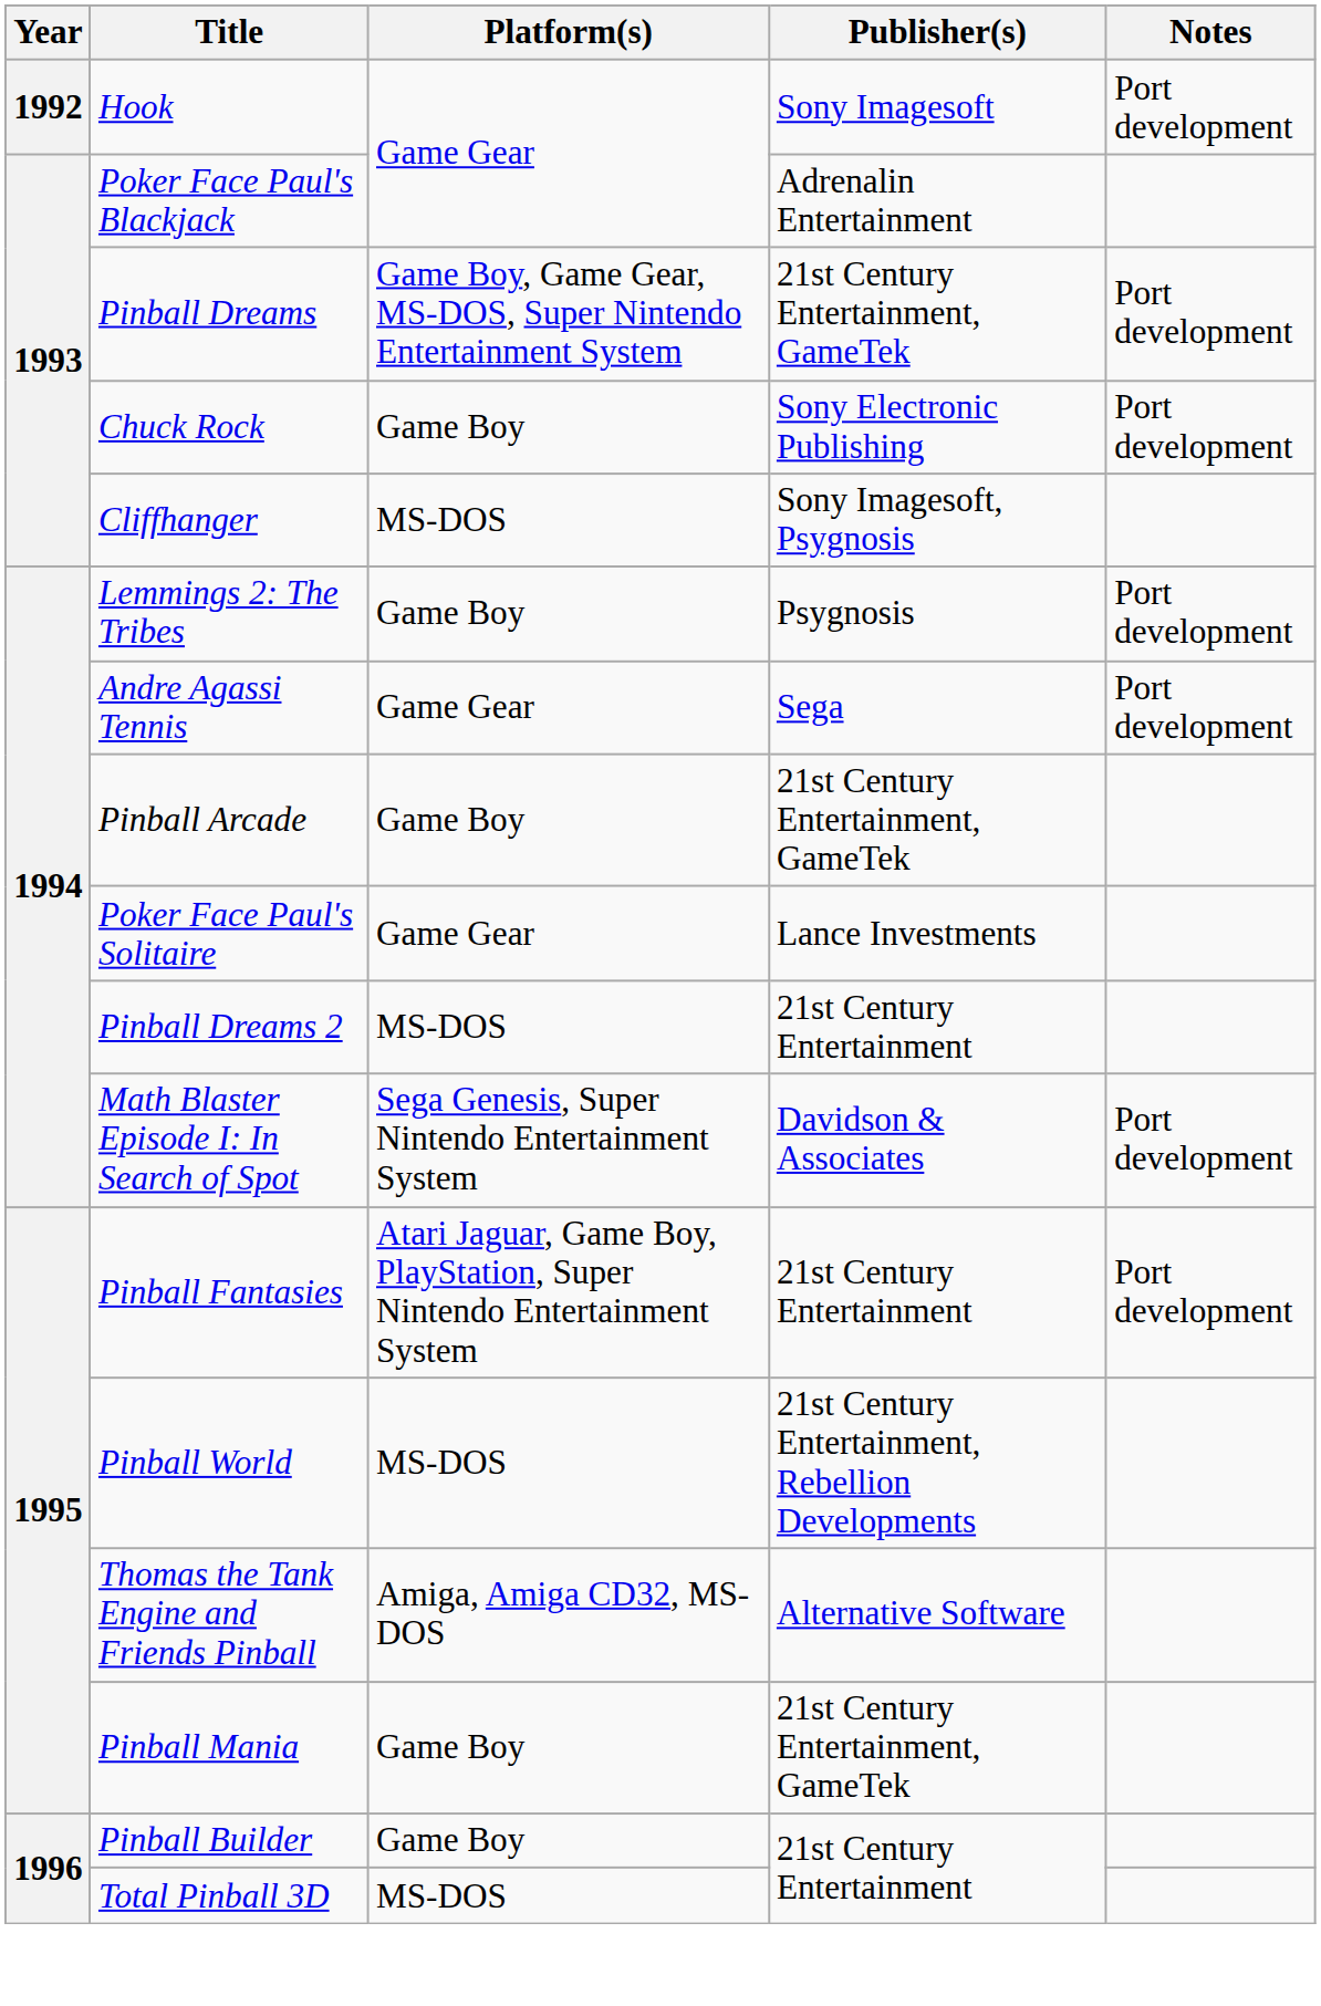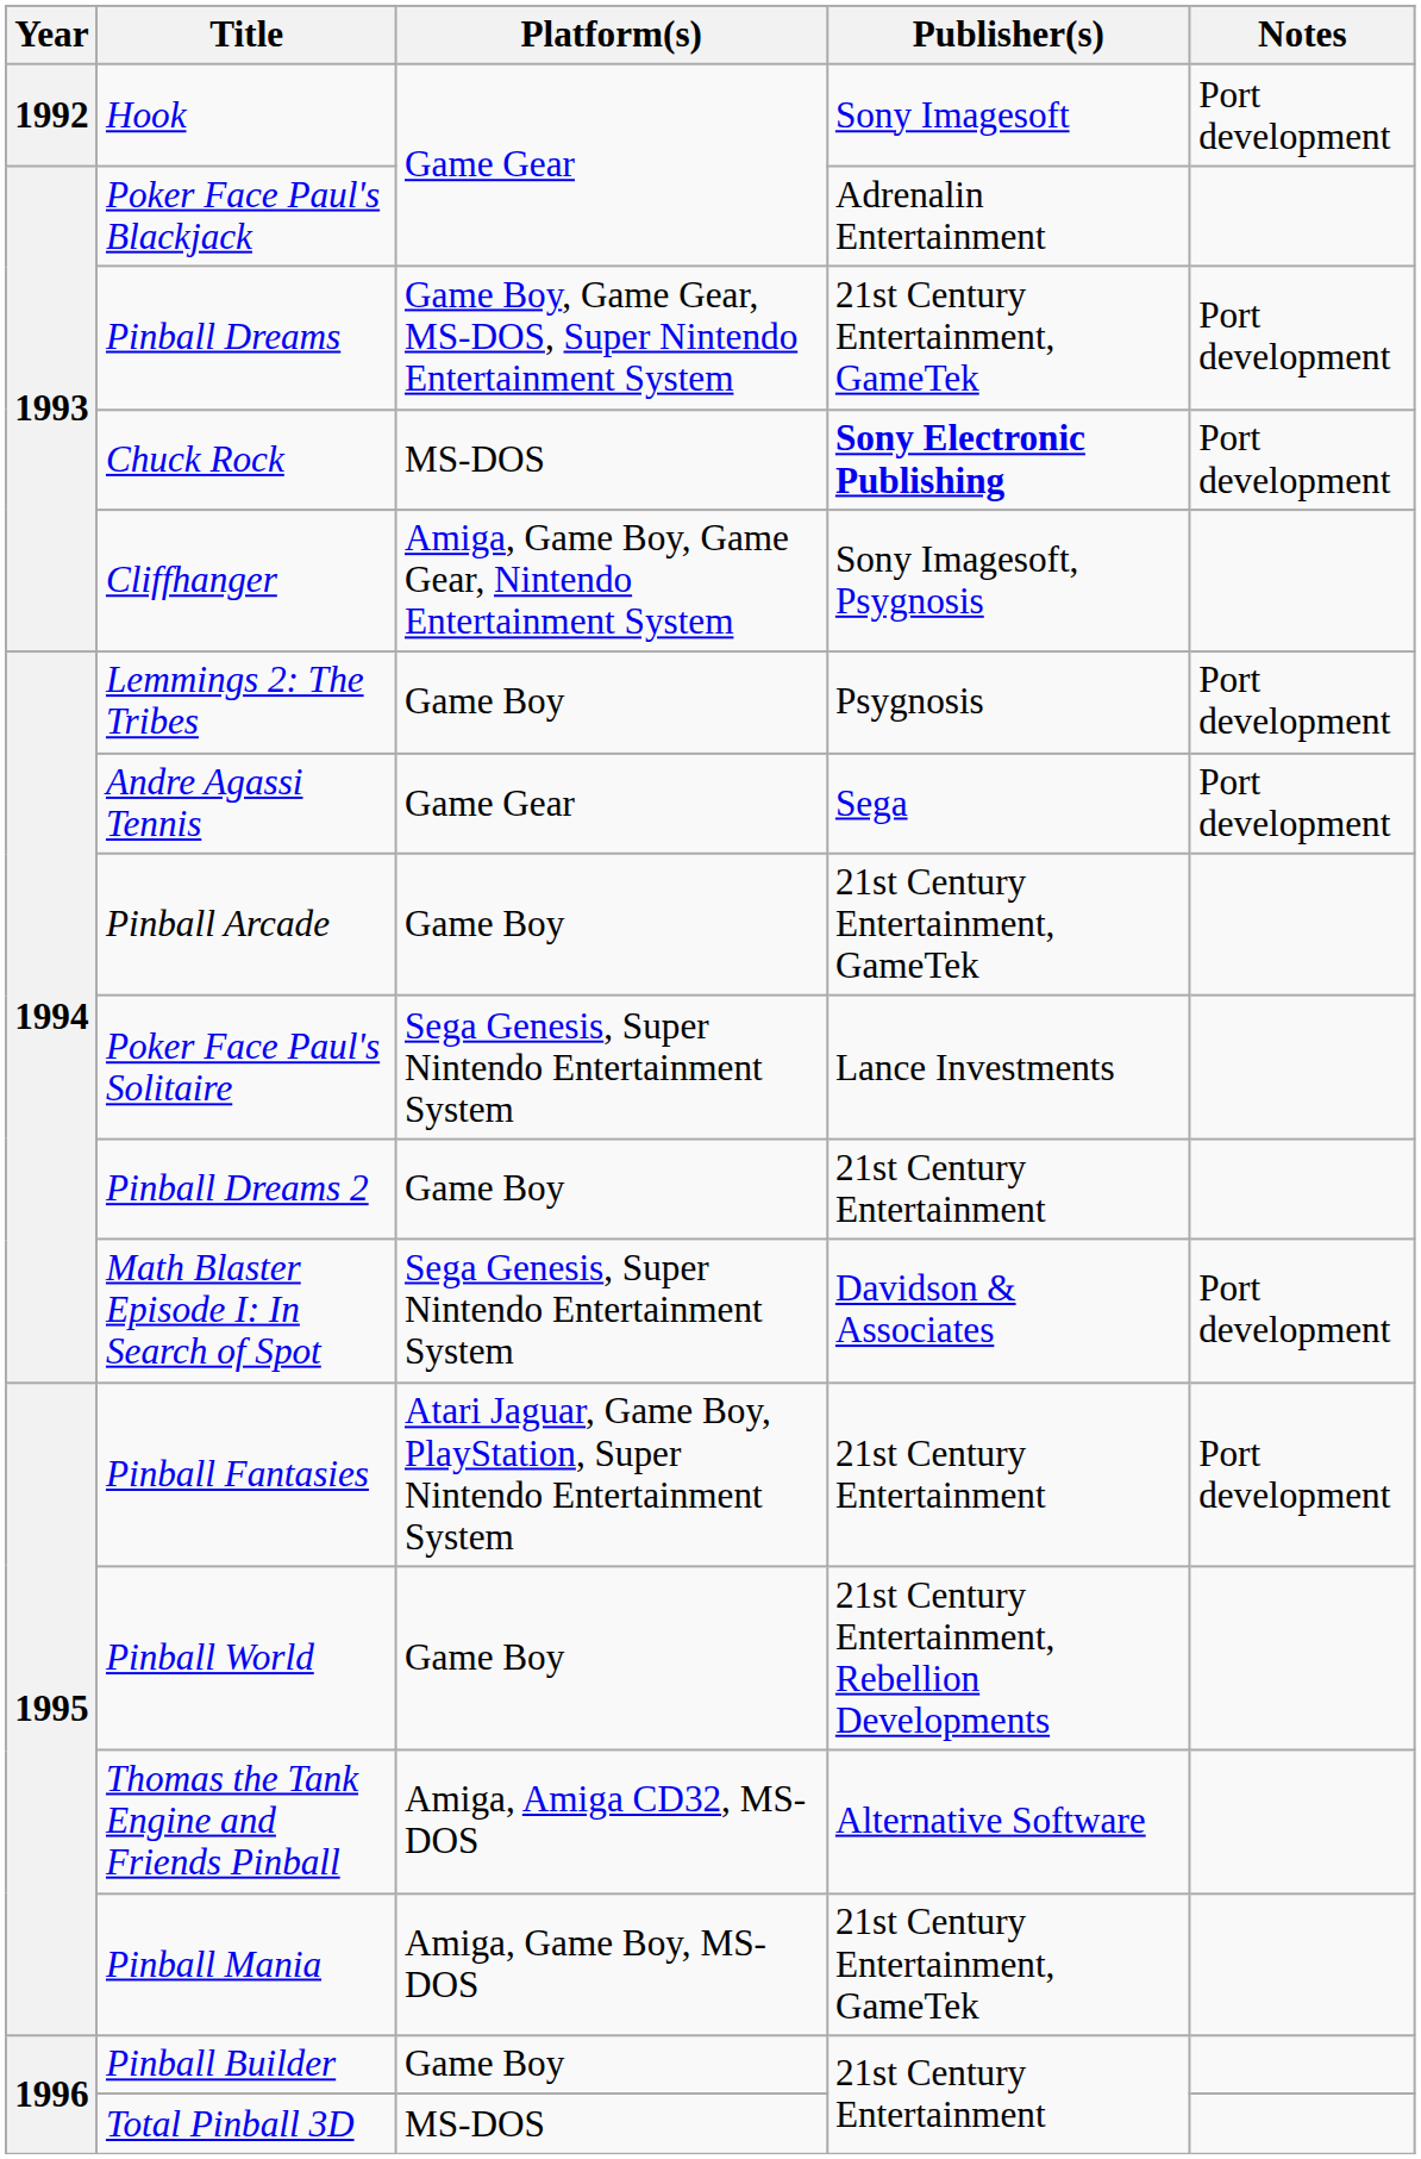Chuck Rock | Platform(s): Game Boy -> MS-DOS
Chuck Rock | Publisher(s): normal -> bold
Cliffhanger | Platform(s): MS-DOS -> Amiga, Game Boy, Game Gear, Nintendo Entertainment System
Poker Face Paul's Solitaire | Platform(s): Game Gear -> Sega Genesis, Super Nintendo Entertainment System
Pinball Dreams 2 | Platform(s): MS-DOS -> Game Boy
Pinball World | Platform(s): MS-DOS -> Game Boy
Pinball Mania | Platform(s): Game Boy -> Amiga, Game Boy, MS-DOS
